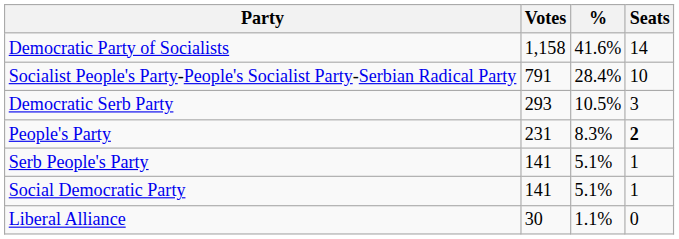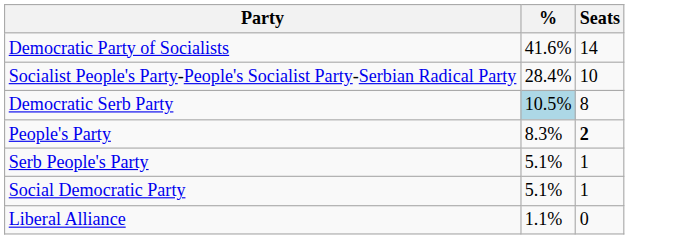- column: Votes | 1,158 | 791 | 293 | 231 | 141 | 141 | 30
Democratic Serb Party | %: no background -> lightblue background
Democratic Serb Party | Seats: 3 -> 8
